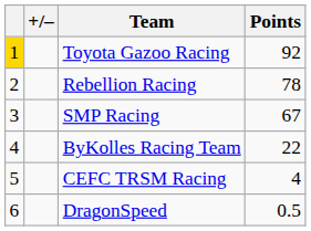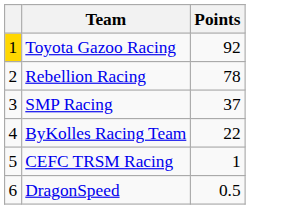- column: +/–
SMP Racing | Points: 67 -> 37
CEFC TRSM Racing | Points: 4 -> 1
